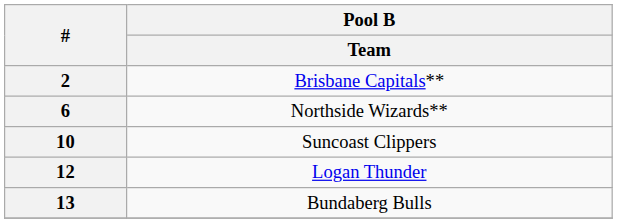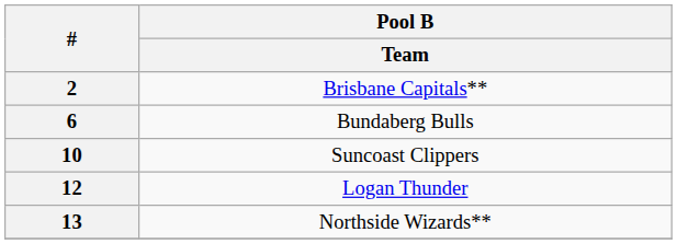6 | Pool B / Team: Northside Wizards** -> Bundaberg Bulls
13 | Pool B / Team: Bundaberg Bulls -> Northside Wizards**
